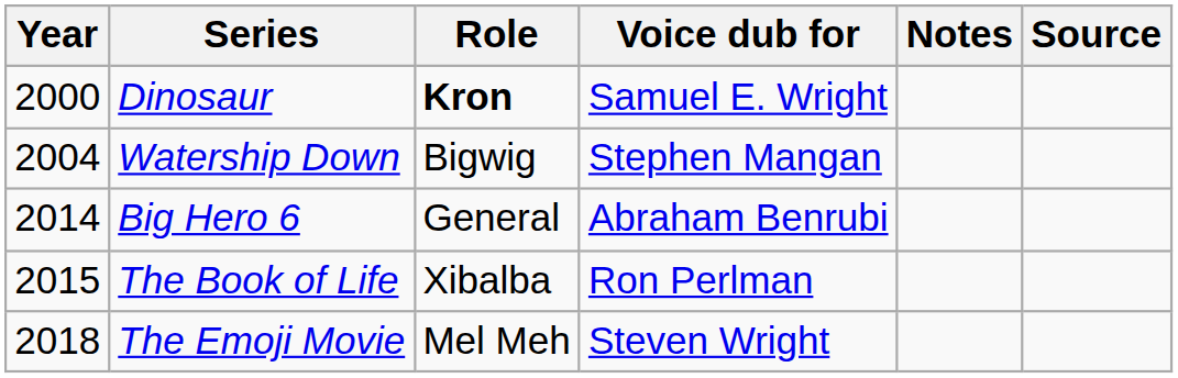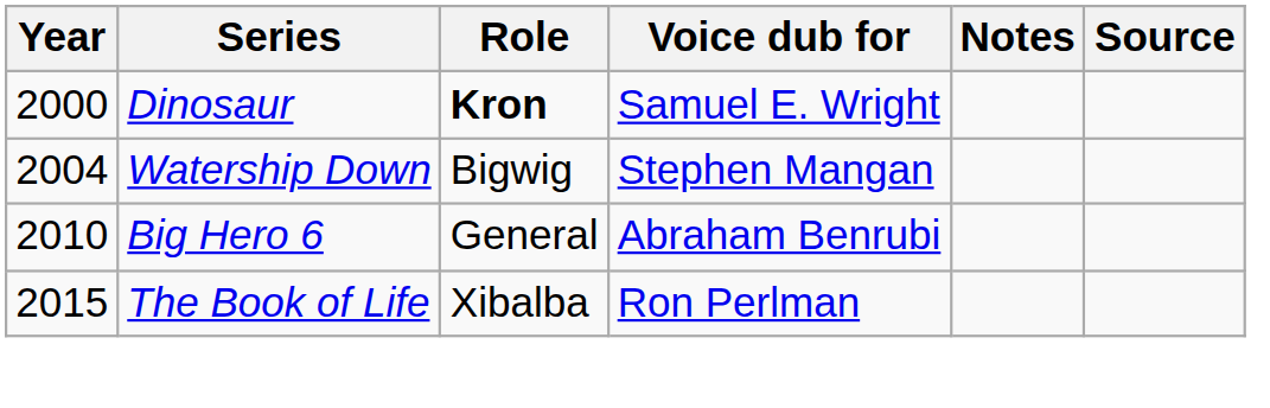Big Hero 6 | Year: 2014 -> 2010
- row: 2018 | The Emoji Movie | Mel Meh | Steven Wright
